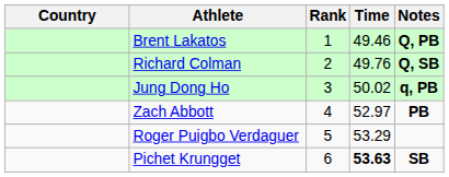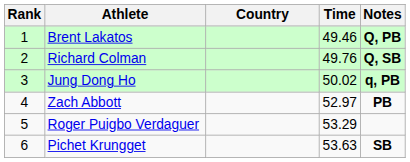columns swapped: Rank <-> Country
Pichet Krungget | Time: bold -> normal
